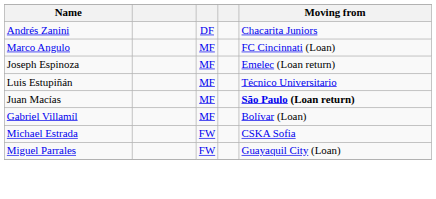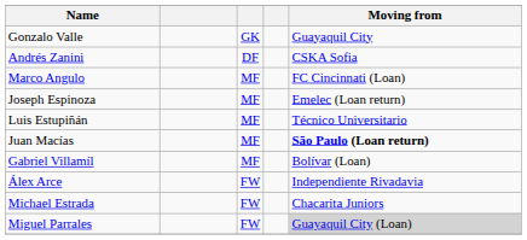+ row: Gonzalo Valle | GK | Guayaquil City
Andrés Zanini | Moving from: Chacarita Juniors -> CSKA Sofia
+ row: Álex Arce | FW | Independiente Rivadavia
Michael Estrada | Moving from: CSKA Sofia -> Chacarita Juniors
Miguel Parrales | Moving from: no background -> lightgrey background
